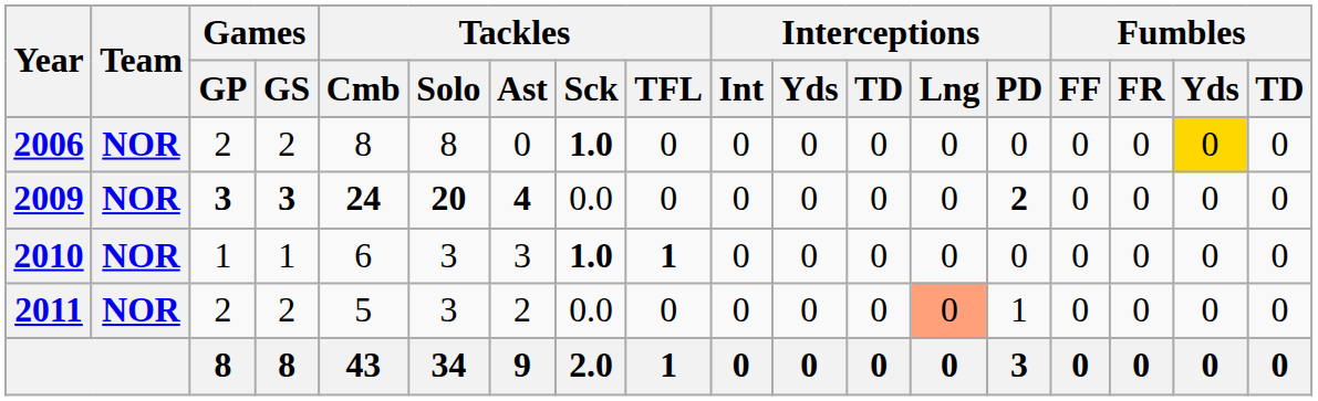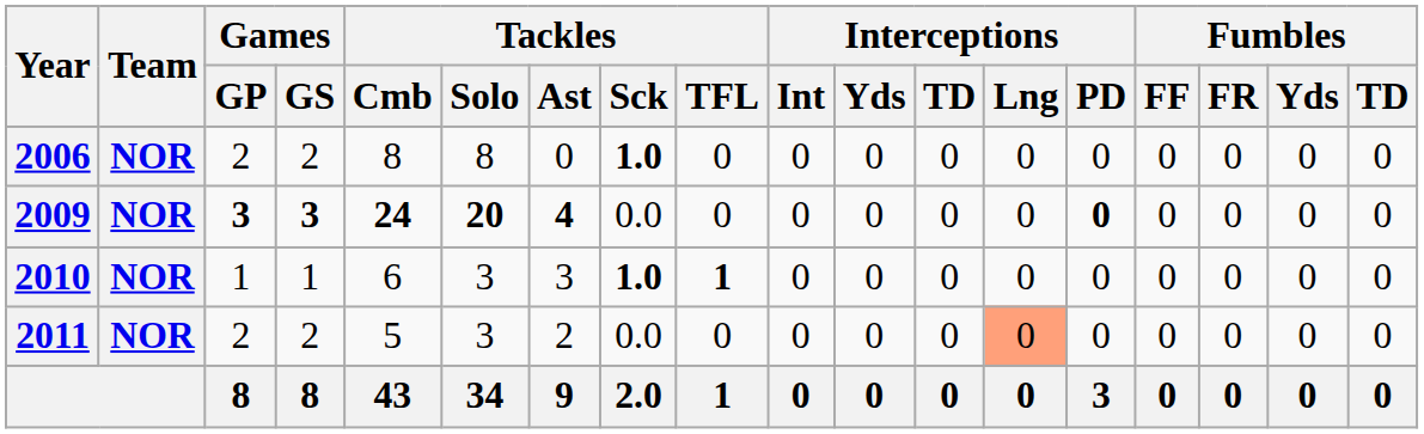2006 | Fumbles / Yds: gold background -> no background
2009 | Interceptions / PD: 2 -> 0
2011 | Interceptions / PD: 1 -> 0
